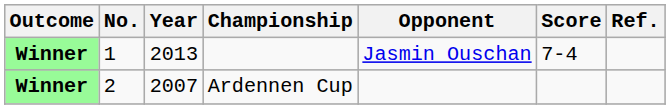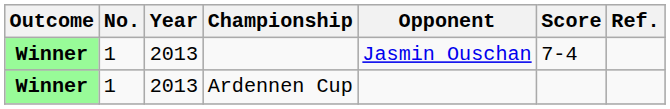Ardennen Cup | No.: 2 -> 1
Ardennen Cup | Year: 2007 -> 2013
